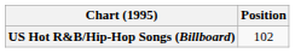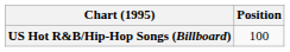US Hot R&B/Hip-Hop Songs (Billboard) | Position: 102 -> 100
